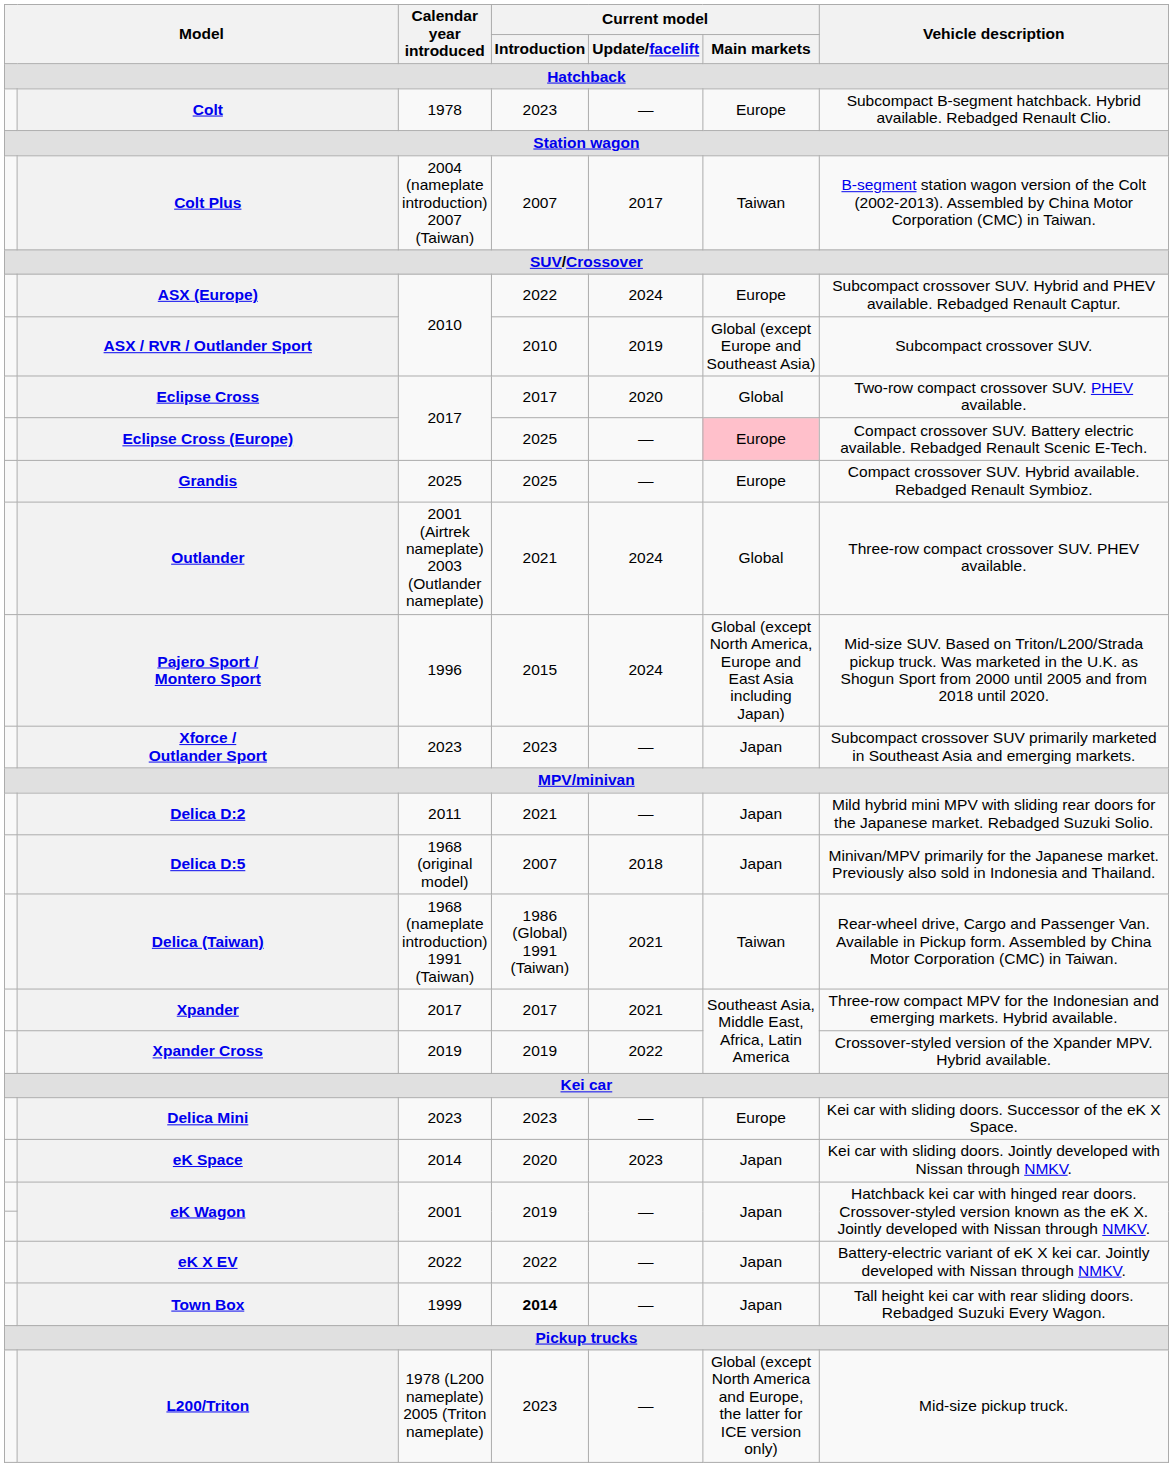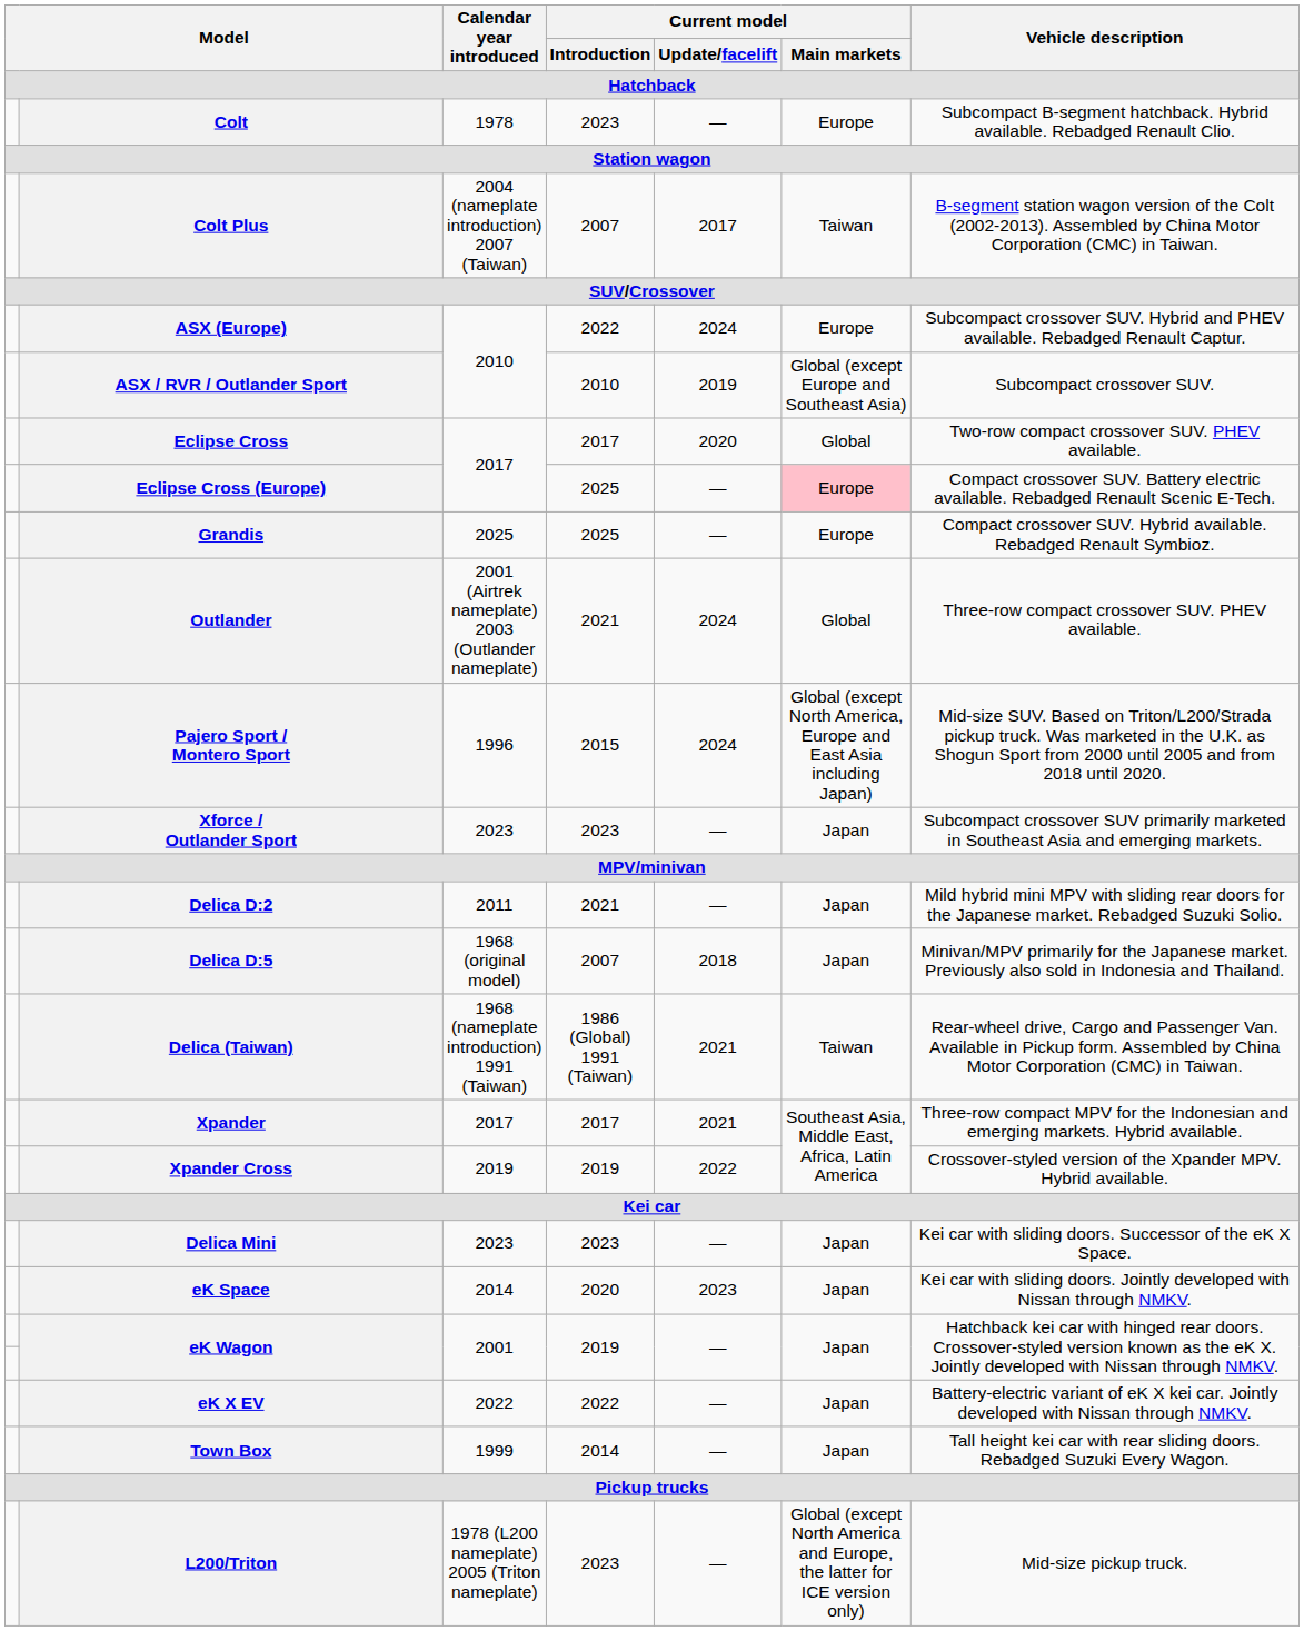Delica Mini | Current model / Main markets: Europe -> Japan
Town Box | Current model / Introduction: bold -> normal
